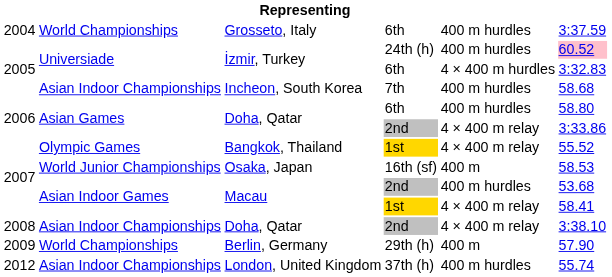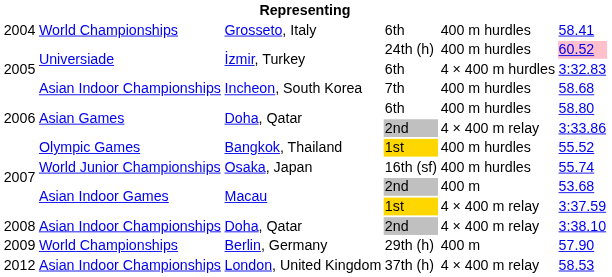Grosseto, Italy | column 6: 3:37.59 -> 58.41
Bangkok, Thailand | column 5: 4 × 400 m relay -> 400 m hurdles
Osaka, Japan | column 5: 400 m -> 400 m hurdles
Osaka, Japan | column 6: 58.53 -> 55.74
Macau / 2nd | column 5: 400 m hurdles -> 400 m
Macau / 1st | column 6: 58.41 -> 3:37.59
London, United Kingdom | column 5: 400 m hurdles -> 4 × 400 m relay
London, United Kingdom | column 6: 55.74 -> 58.53
